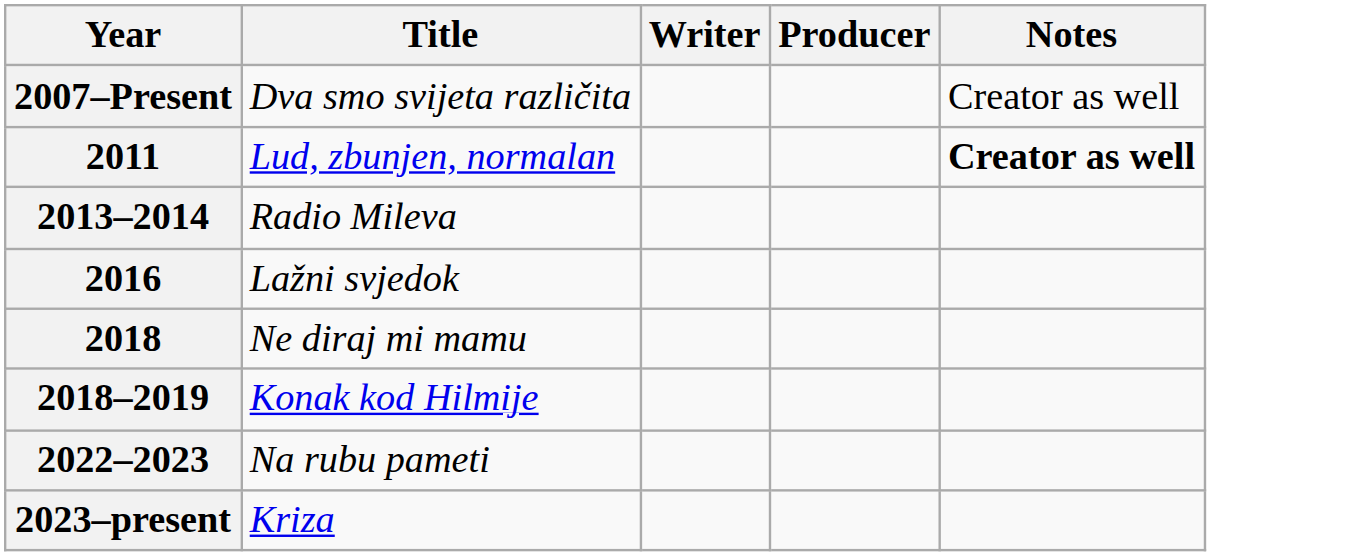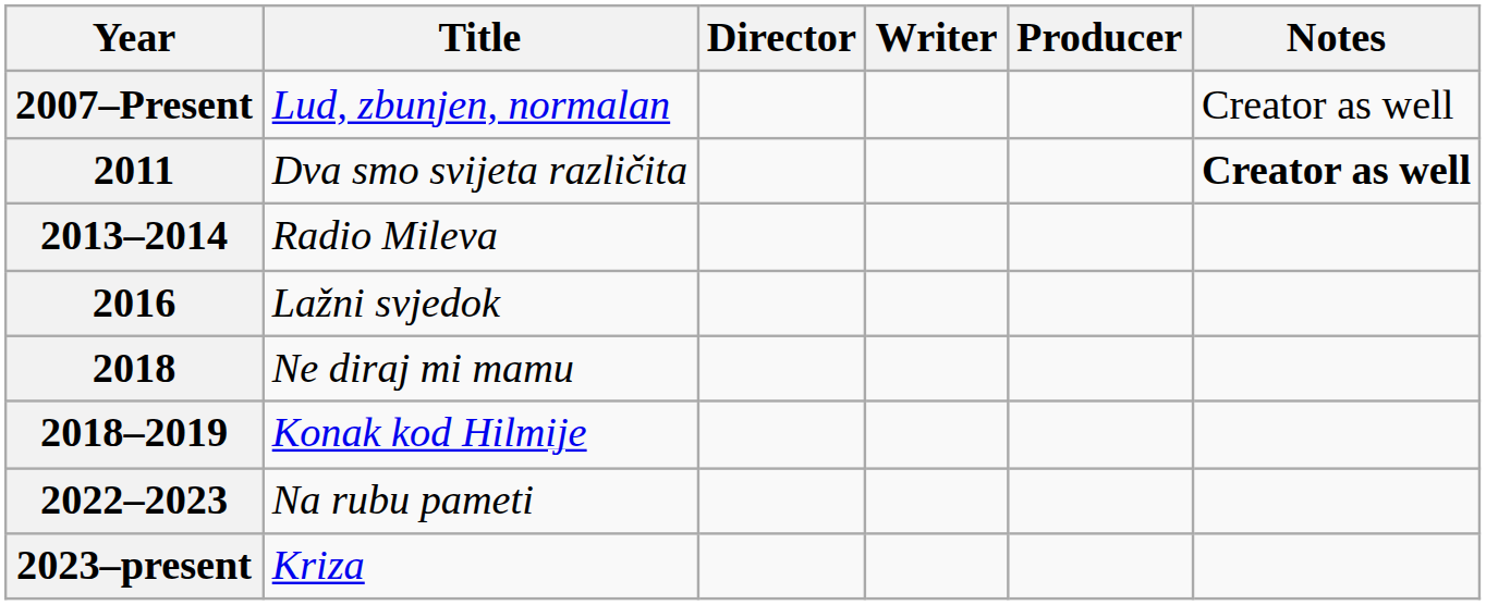+ column: Director
2007–Present | Title: Dva smo svijeta različita -> Lud, zbunjen, normalan
2011 | Title: Lud, zbunjen, normalan -> Dva smo svijeta različita
